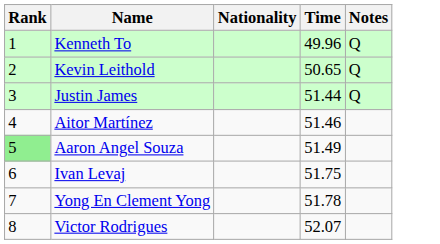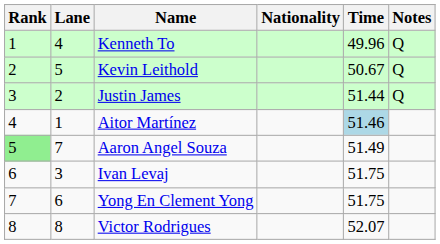+ column: Lane | 4 | 5 | 2 | 1 | 7 | 3 | 6 | 8
Kevin Leithold | Time: 50.65 -> 50.67
Aitor Martínez | Time: no background -> lightblue background
Yong En Clement Yong | Time: 51.78 -> 51.75
